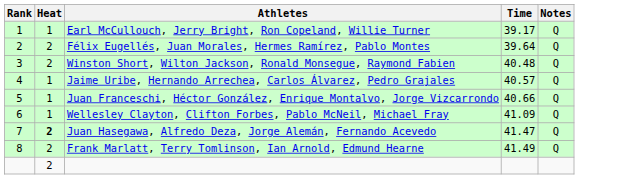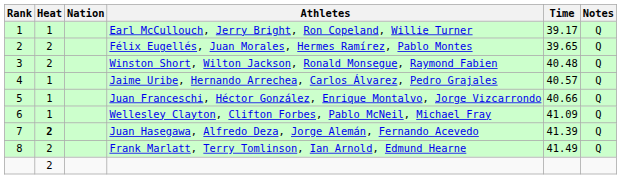+ column: Nation
Félix Eugellés, Juan Morales, Hermes Ramírez, Pablo Montes | Time: 39.64 -> 39.65
Juan Hasegawa, Alfredo Deza, Jorge Alemán, Fernando Acevedo | Time: 41.47 -> 41.39
